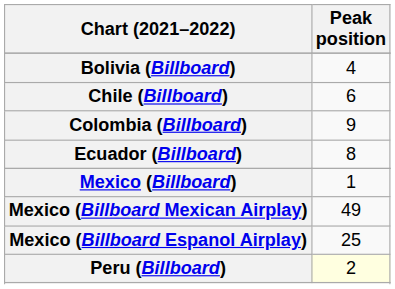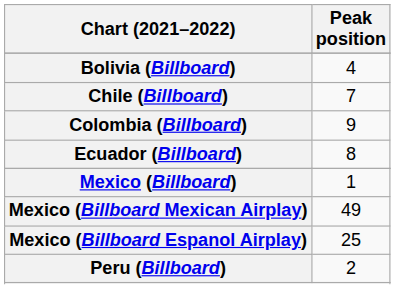Chile (Billboard) | Peak position: 6 -> 7
Peru (Billboard) | Peak position: lightyellow background -> no background
